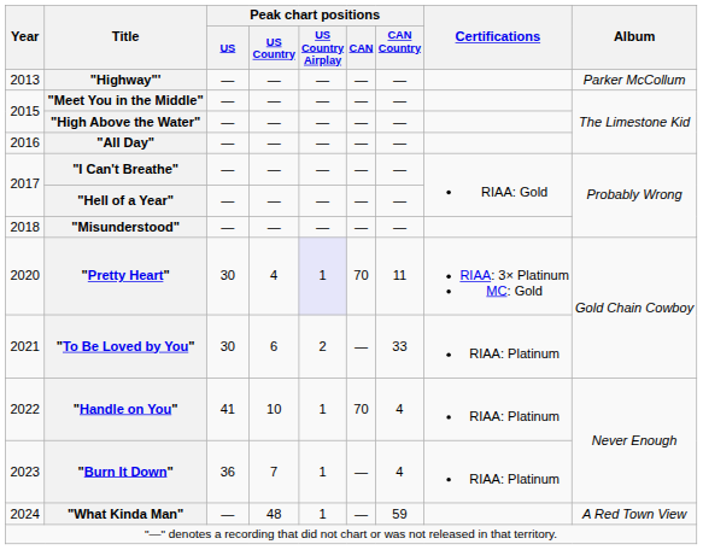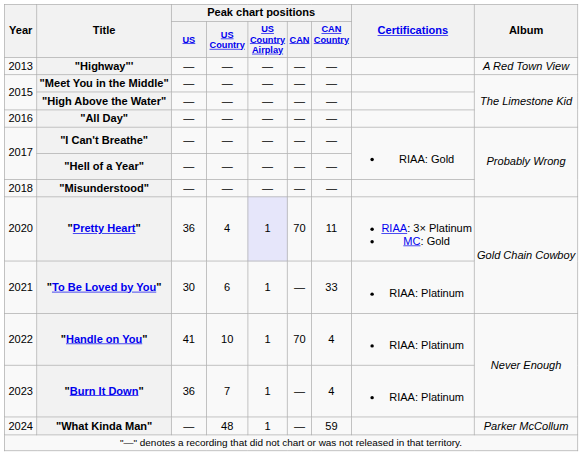"Highway"' | Album: Parker McCollum -> A Red Town View
"Pretty Heart" | Peak chart positions / US: 30 -> 36
"To Be Loved by You" | Peak chart positions / US Country Airplay: 2 -> 1
"What Kinda Man" | Album: A Red Town View -> Parker McCollum
